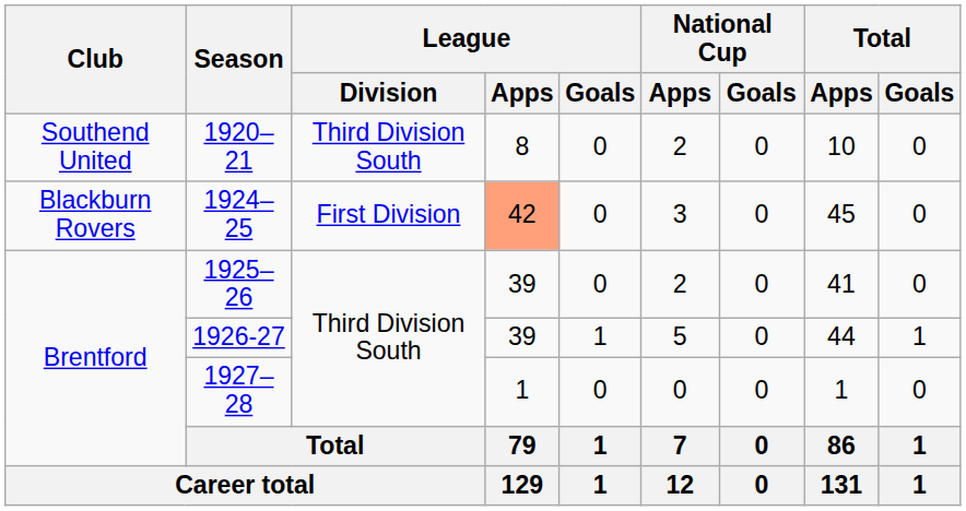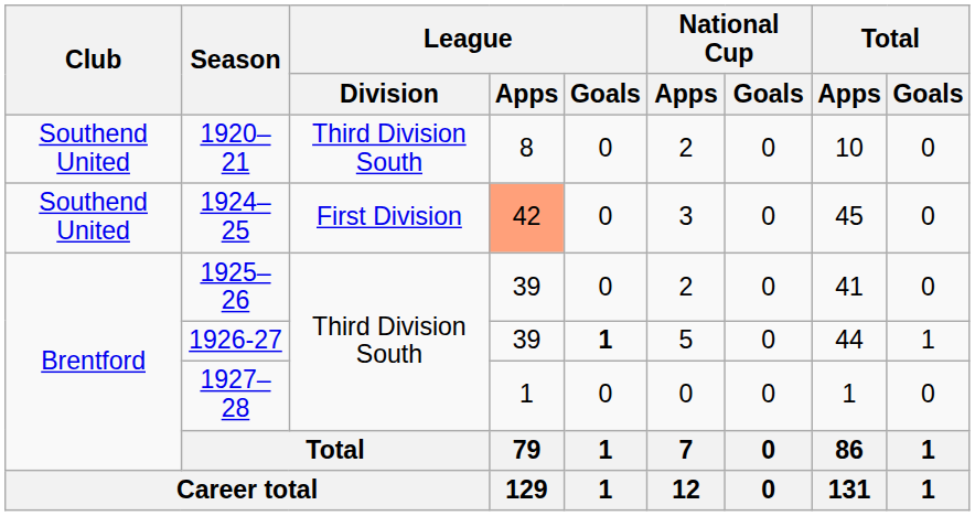1924–25 | Club: Blackburn Rovers -> Southend United
1926-27 | League / Goals: normal -> bold
